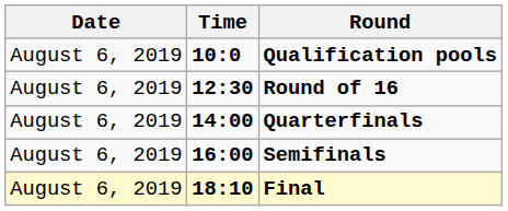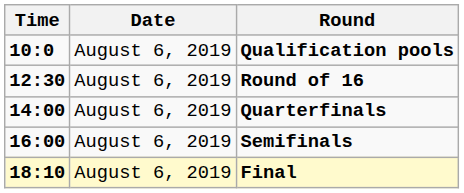columns swapped: Date <-> Time
